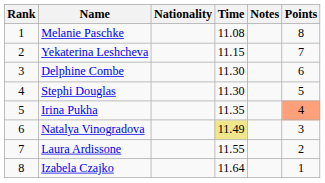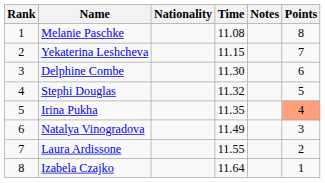Stephi Douglas | Time: 11.30 -> 11.32
Natalya Vinogradova | Time: khaki background -> no background
